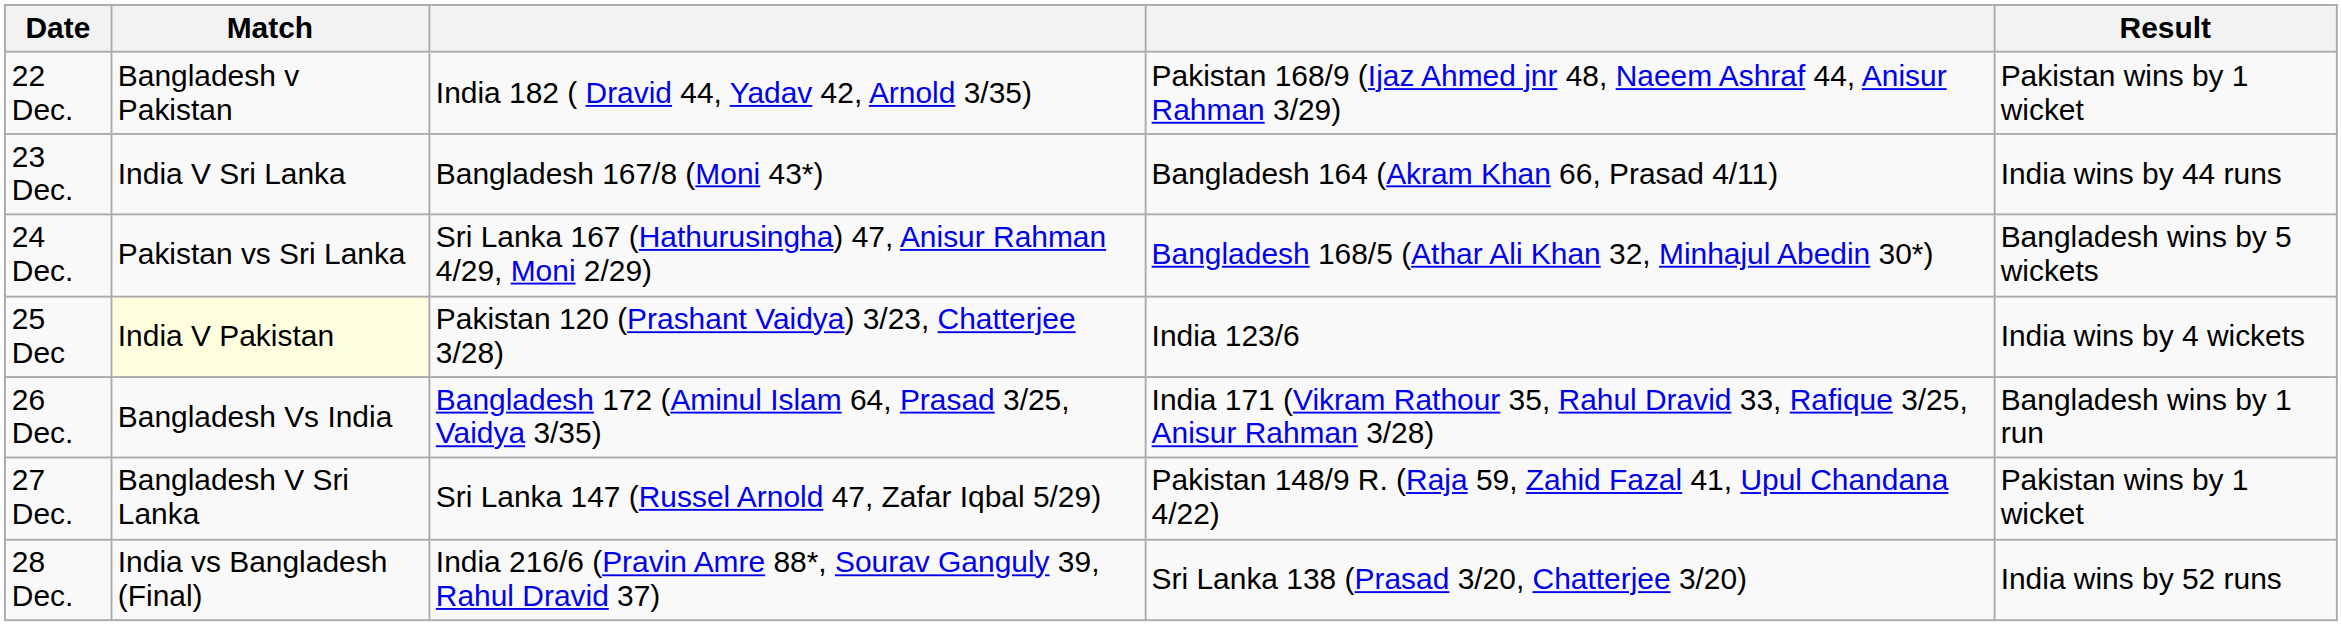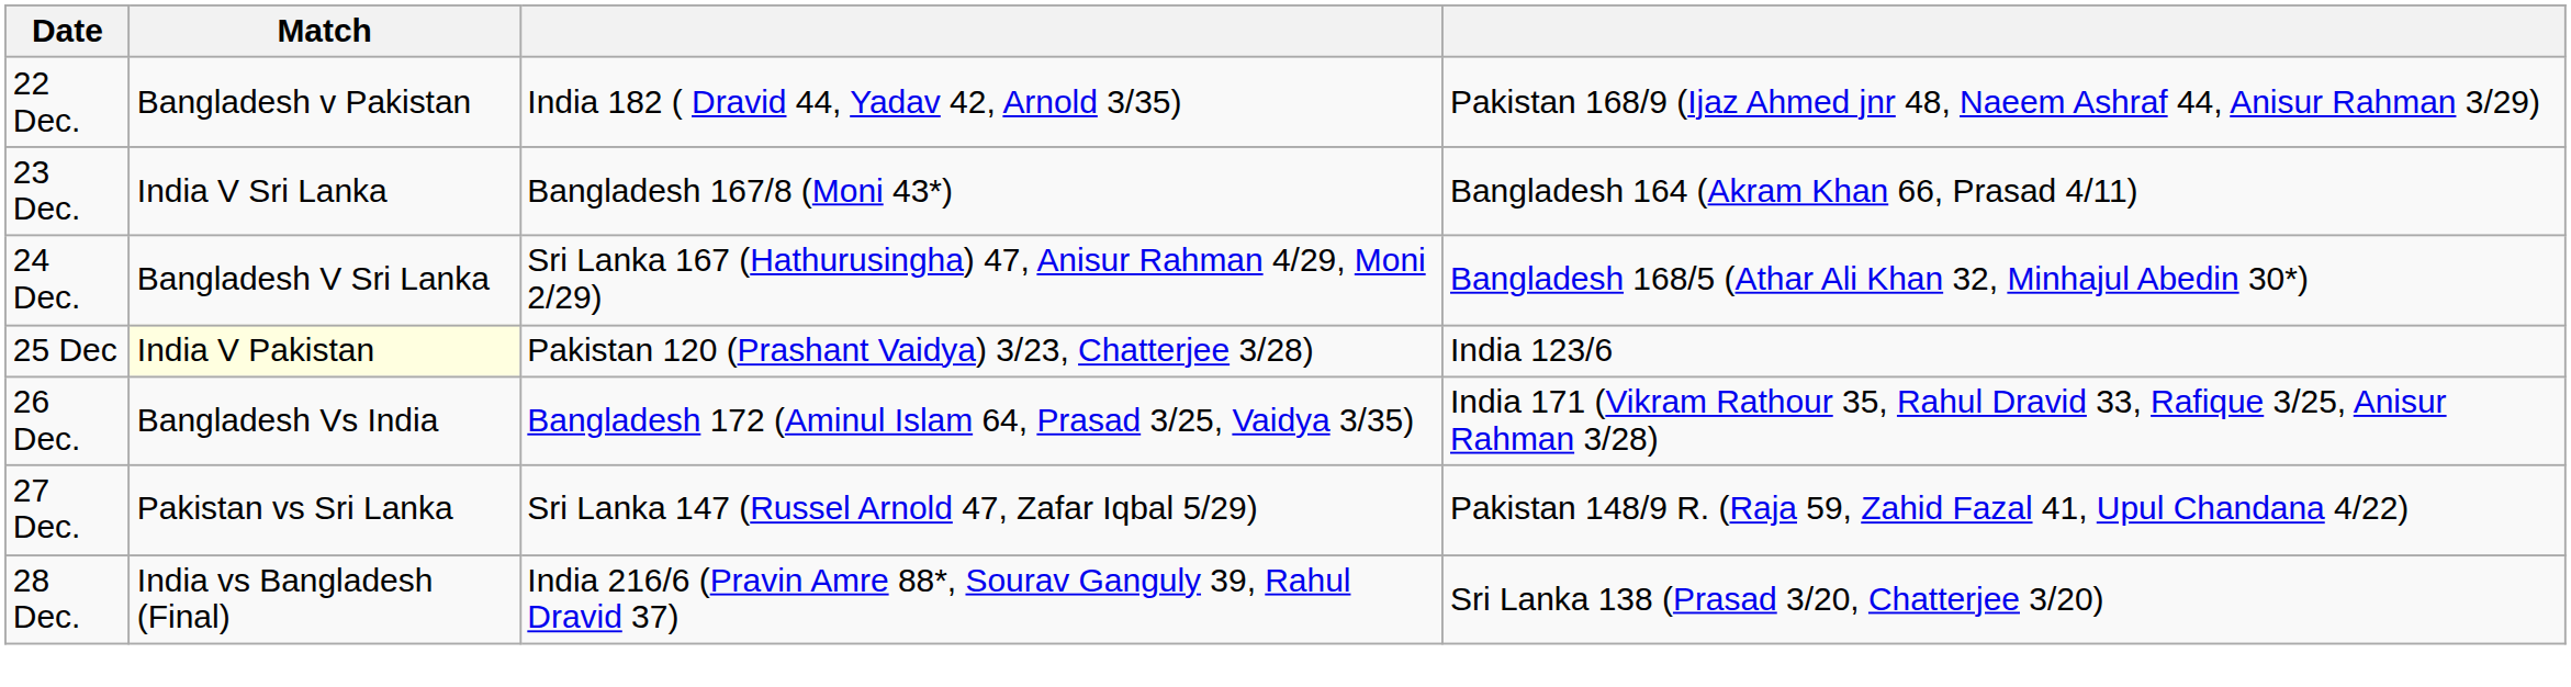- column: Result | Pakistan wins by 1 wicket | India wins by 44 runs | Bangladesh wins by 5 wickets | India wins by 4 wickets | Bangladesh wins by 1 run | Pakistan wins by 1 wicket | India wins by 52 runs
24 Dec. | Match: Pakistan vs Sri Lanka -> Bangladesh V Sri Lanka
27 Dec. | Match: Bangladesh V Sri Lanka -> Pakistan vs Sri Lanka
